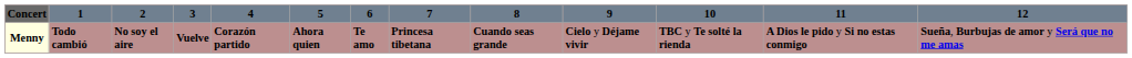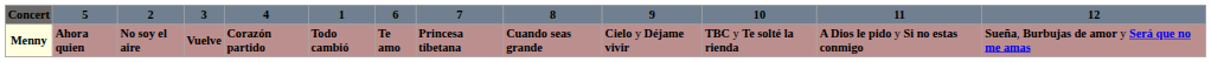columns swapped: 1 <-> 5
